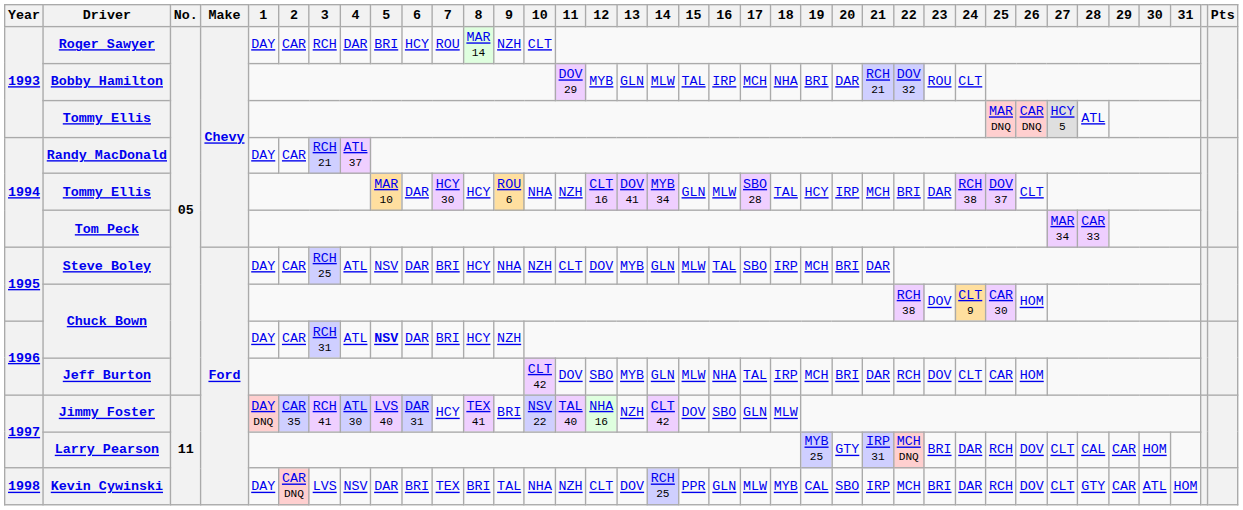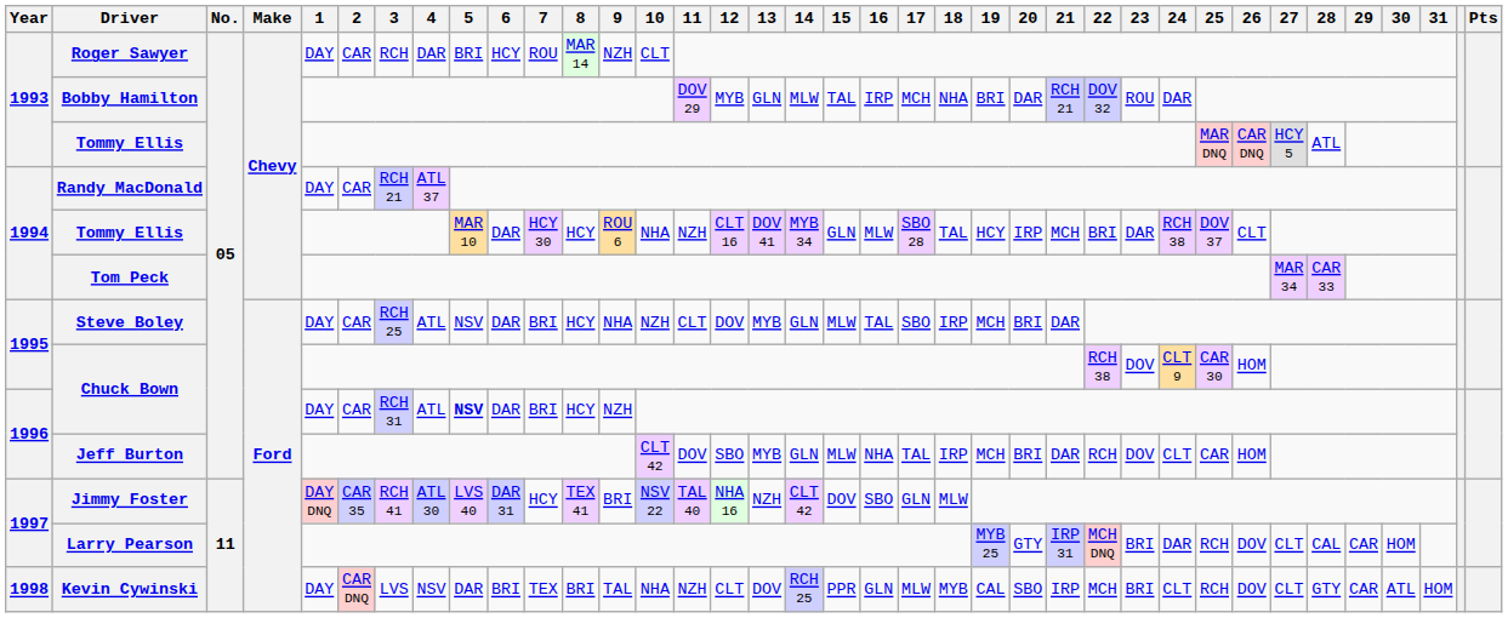Bobby Hamilton | 24: CLT -> DAR
Kevin Cywinski | 24: DAR -> CLT
